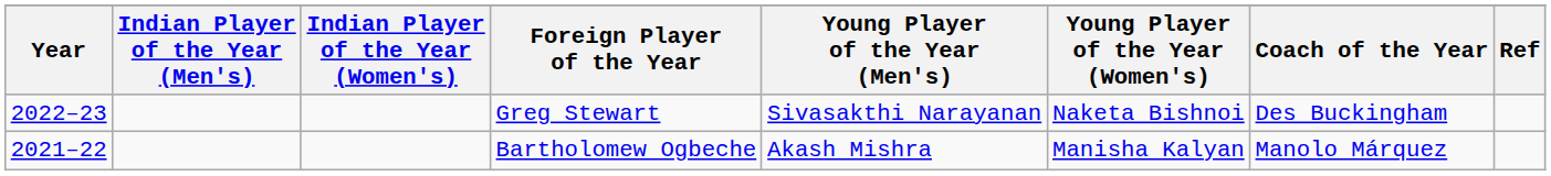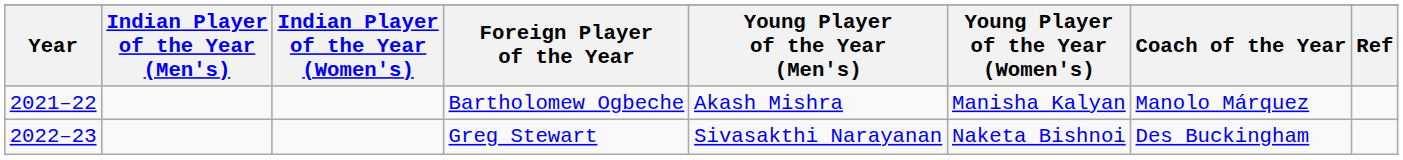rows swapped: Bartholomew Ogbeche <-> Greg Stewart
